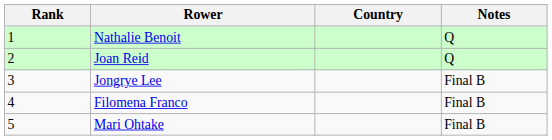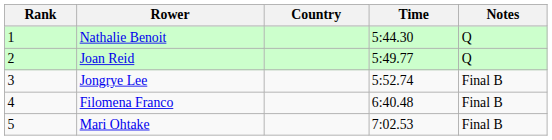+ column: Time | 5:44.30 | 5:49.77 | 5:52.74 | 6:40.48 | 7:02.53
